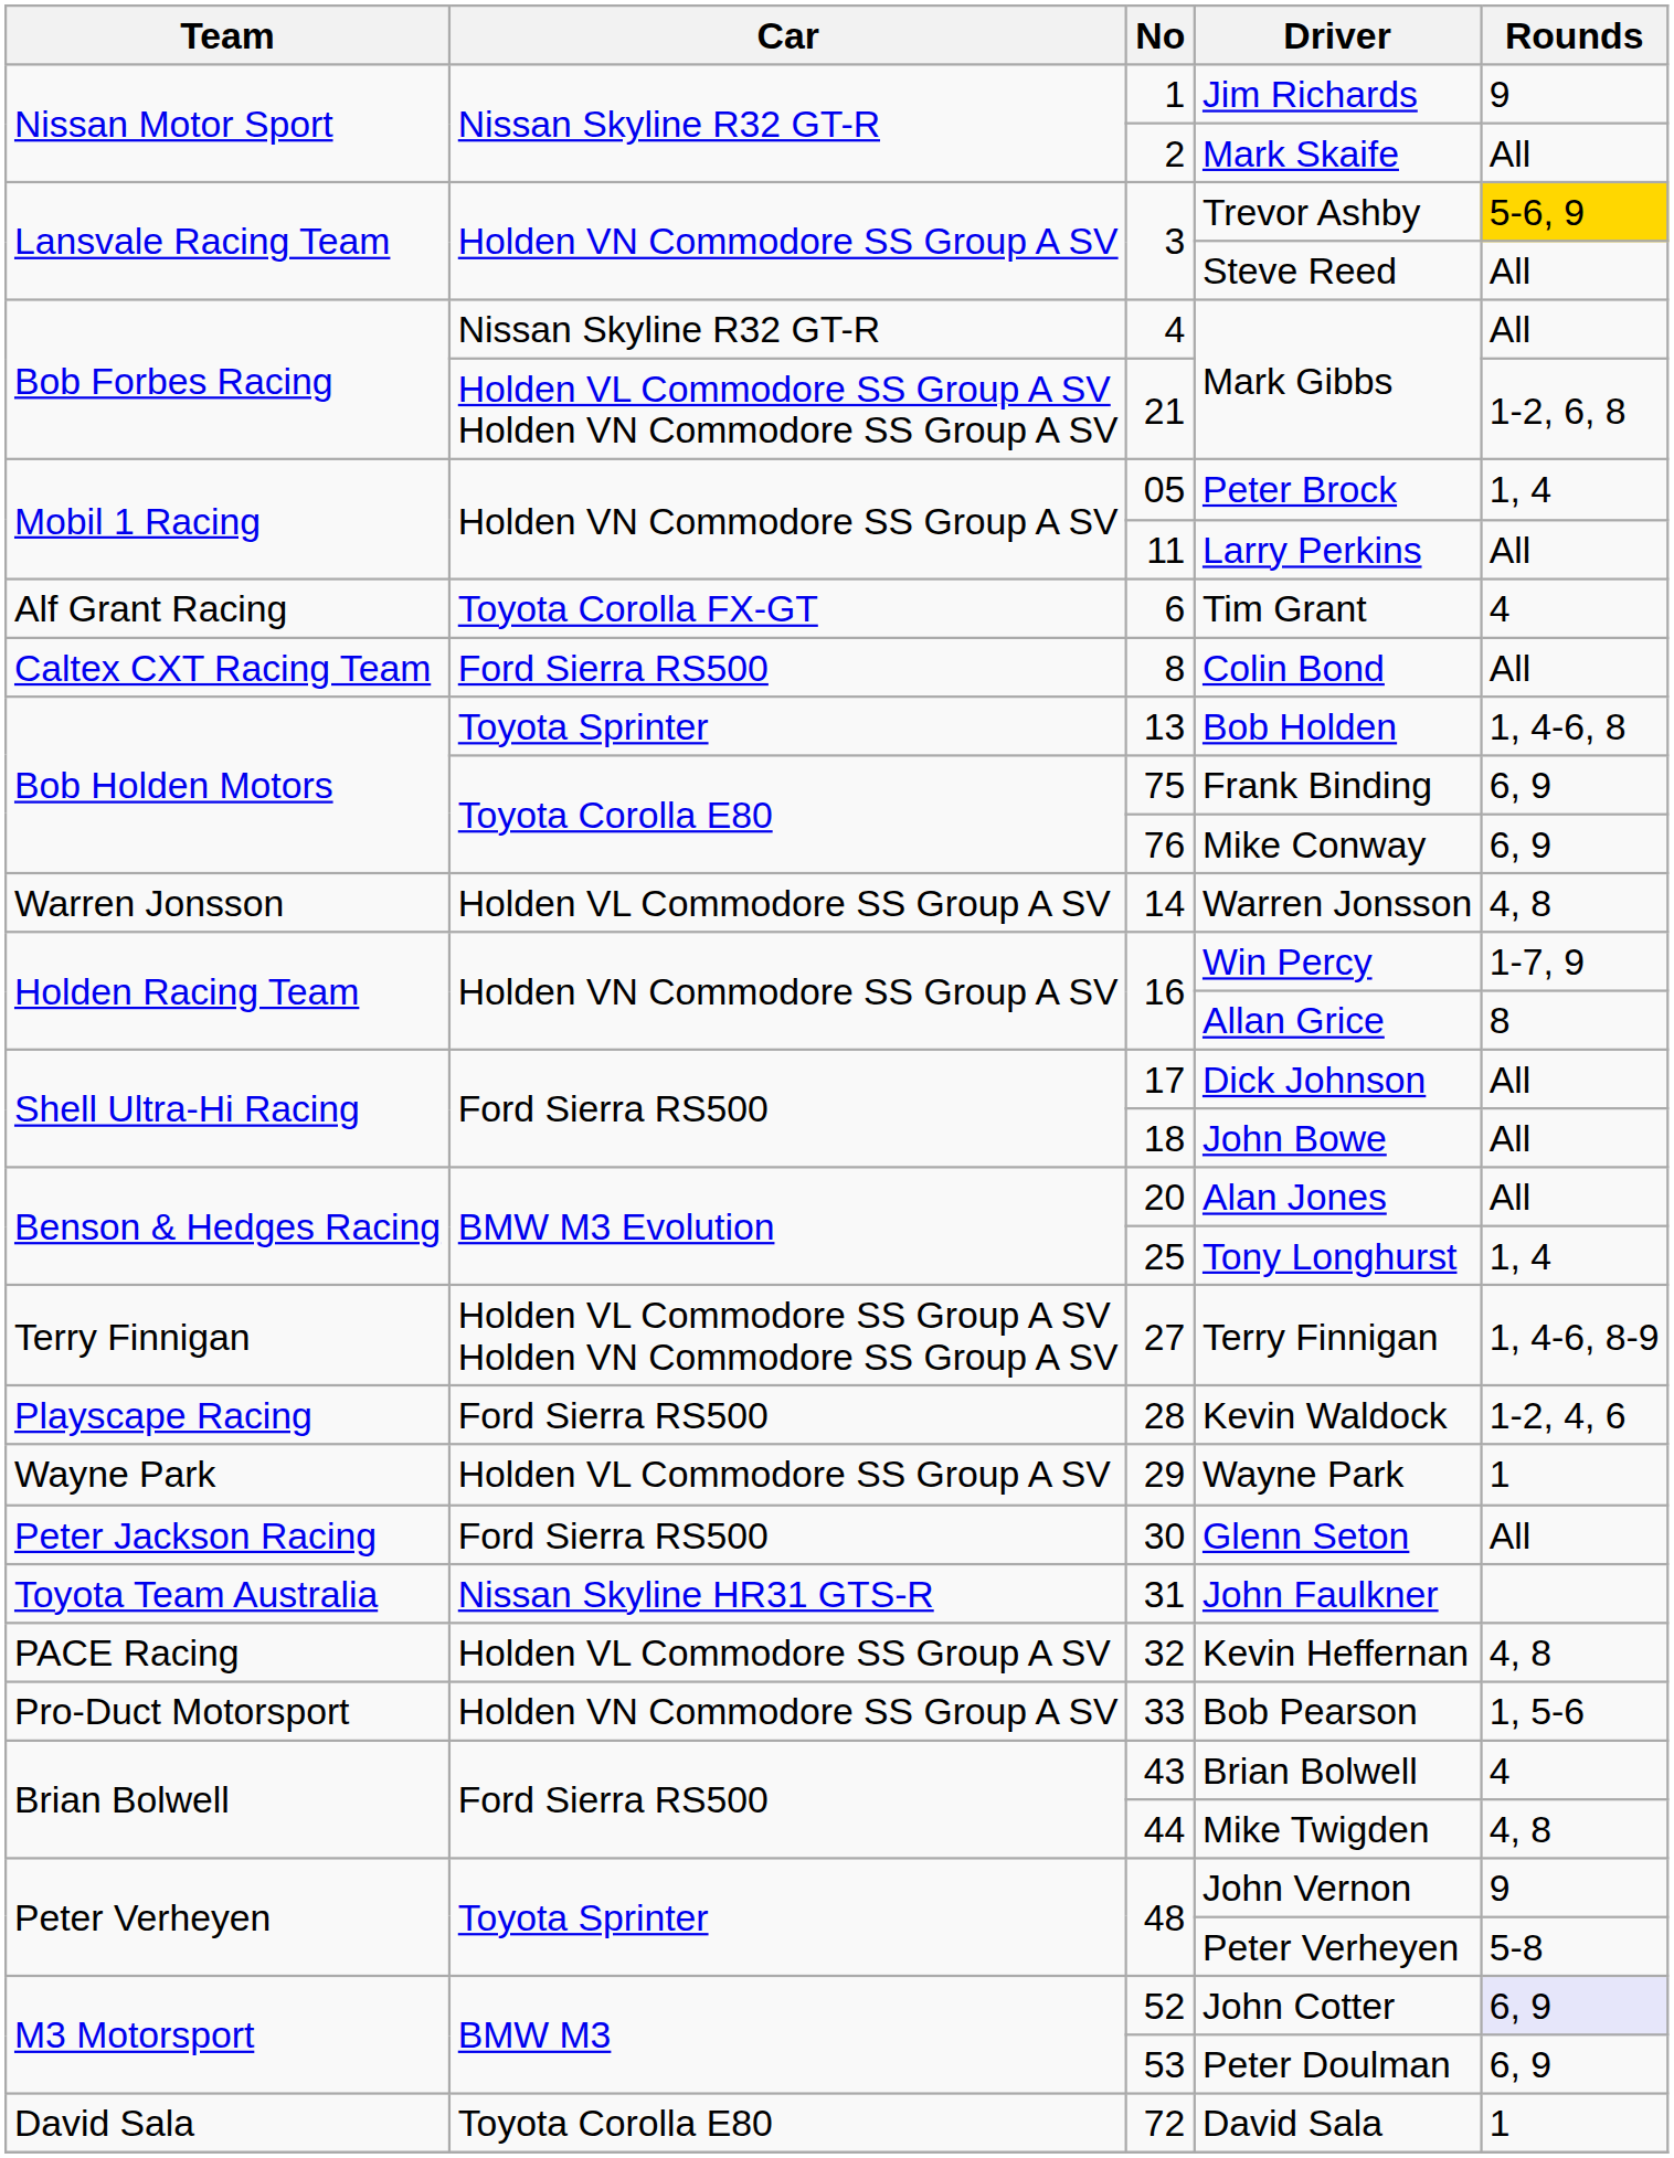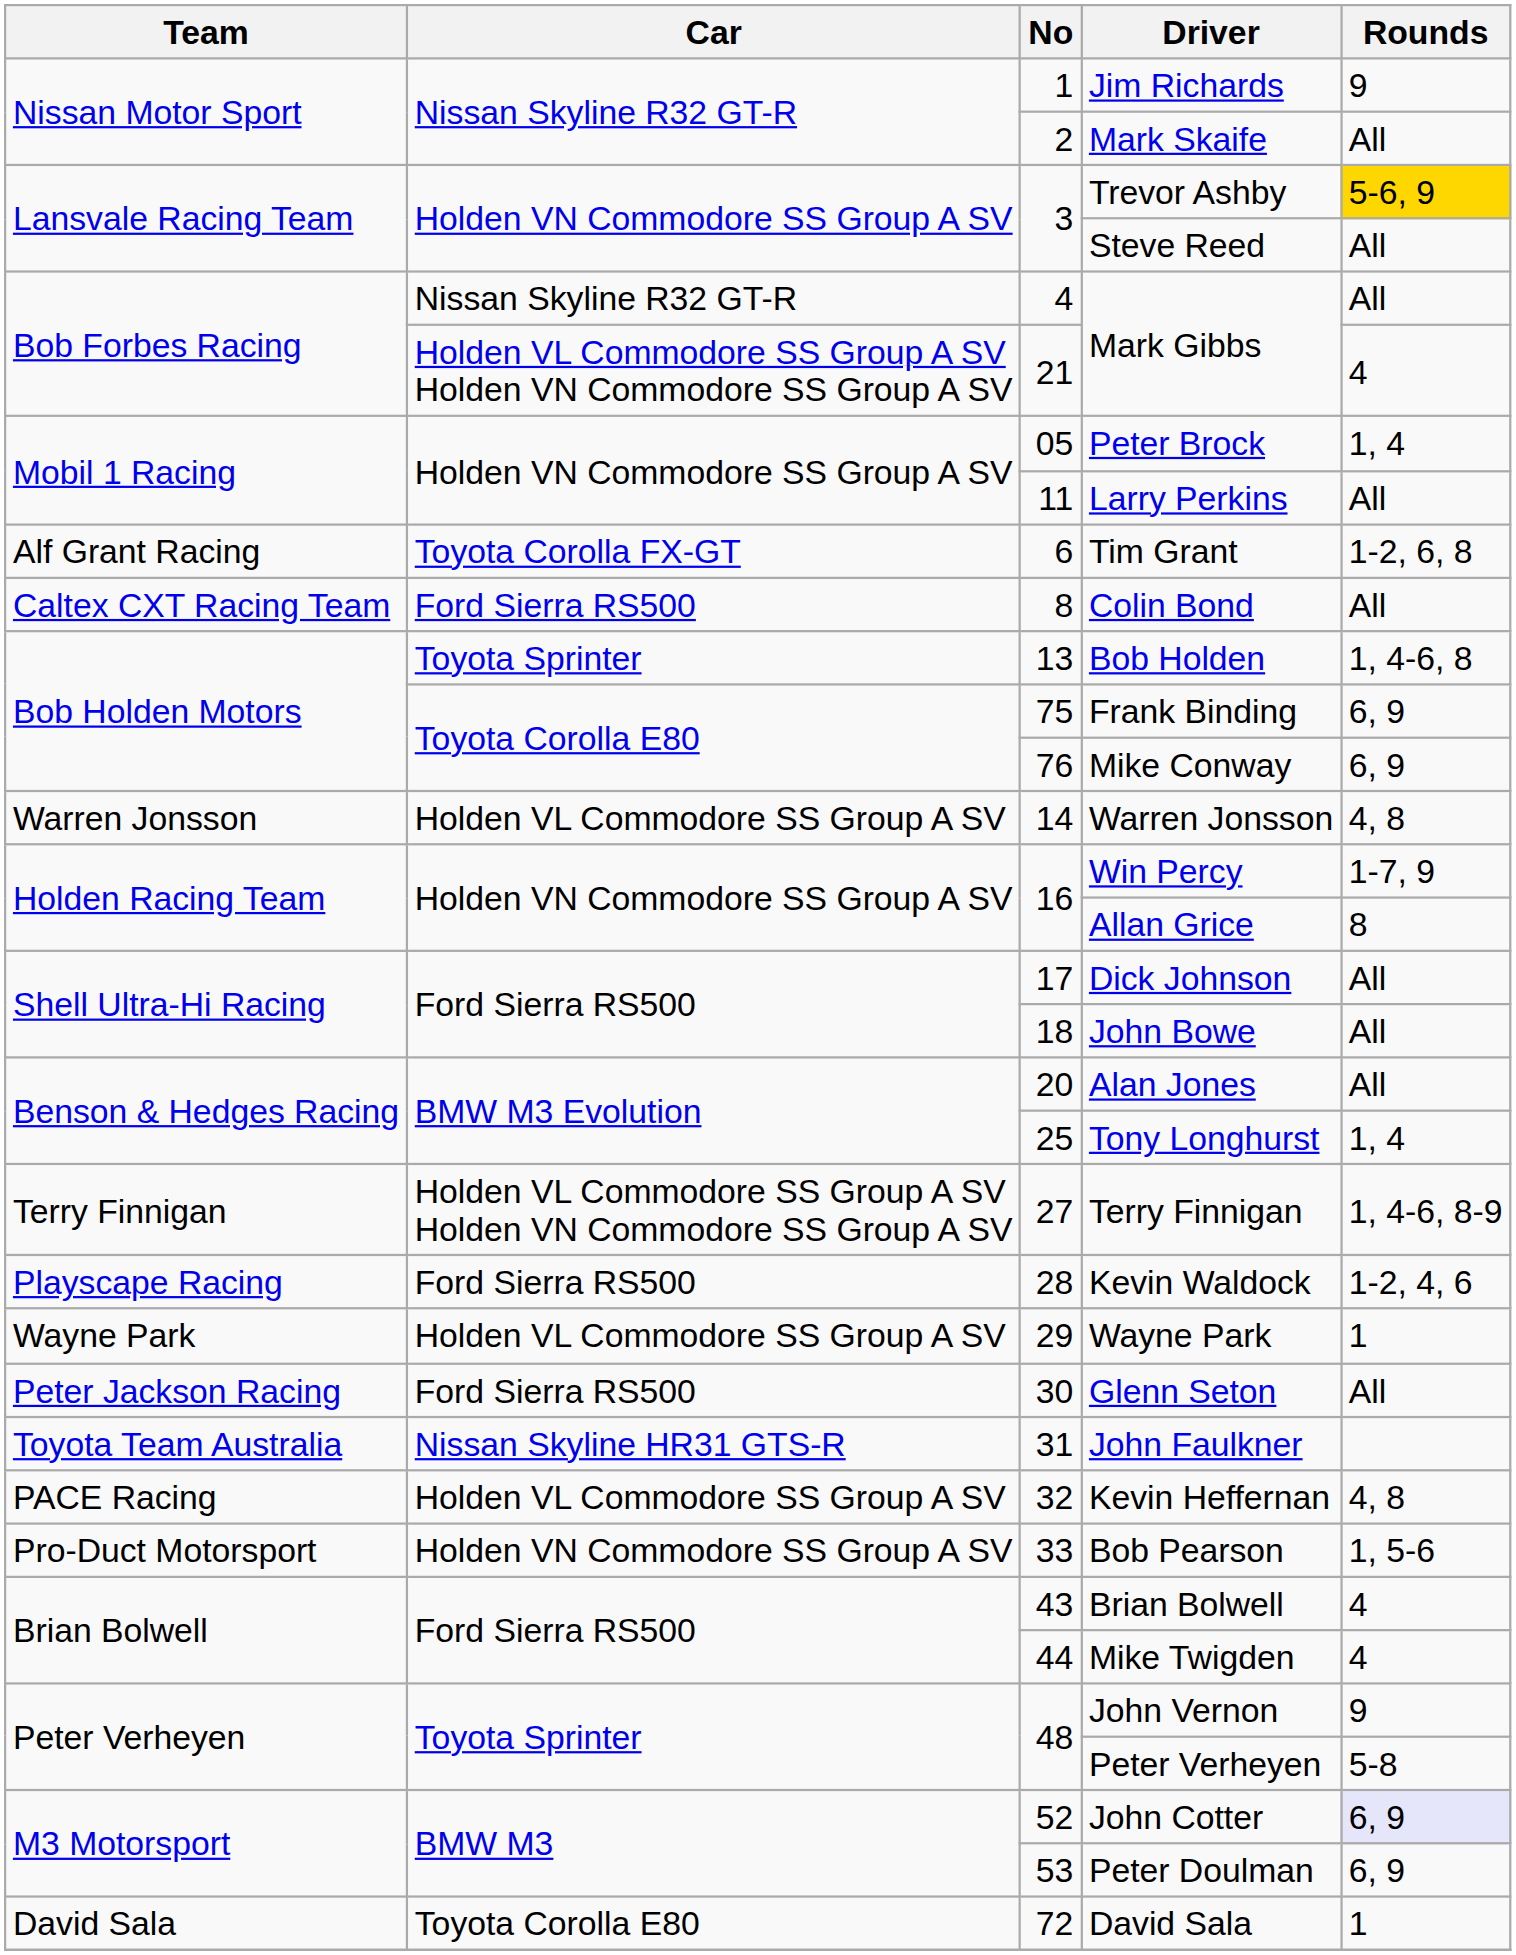21 / Mark Gibbs | Rounds: 1-2, 6, 8 -> 4
Tim Grant | Rounds: 4 -> 1-2, 6, 8
Mike Twigden | Rounds: 4, 8 -> 4
